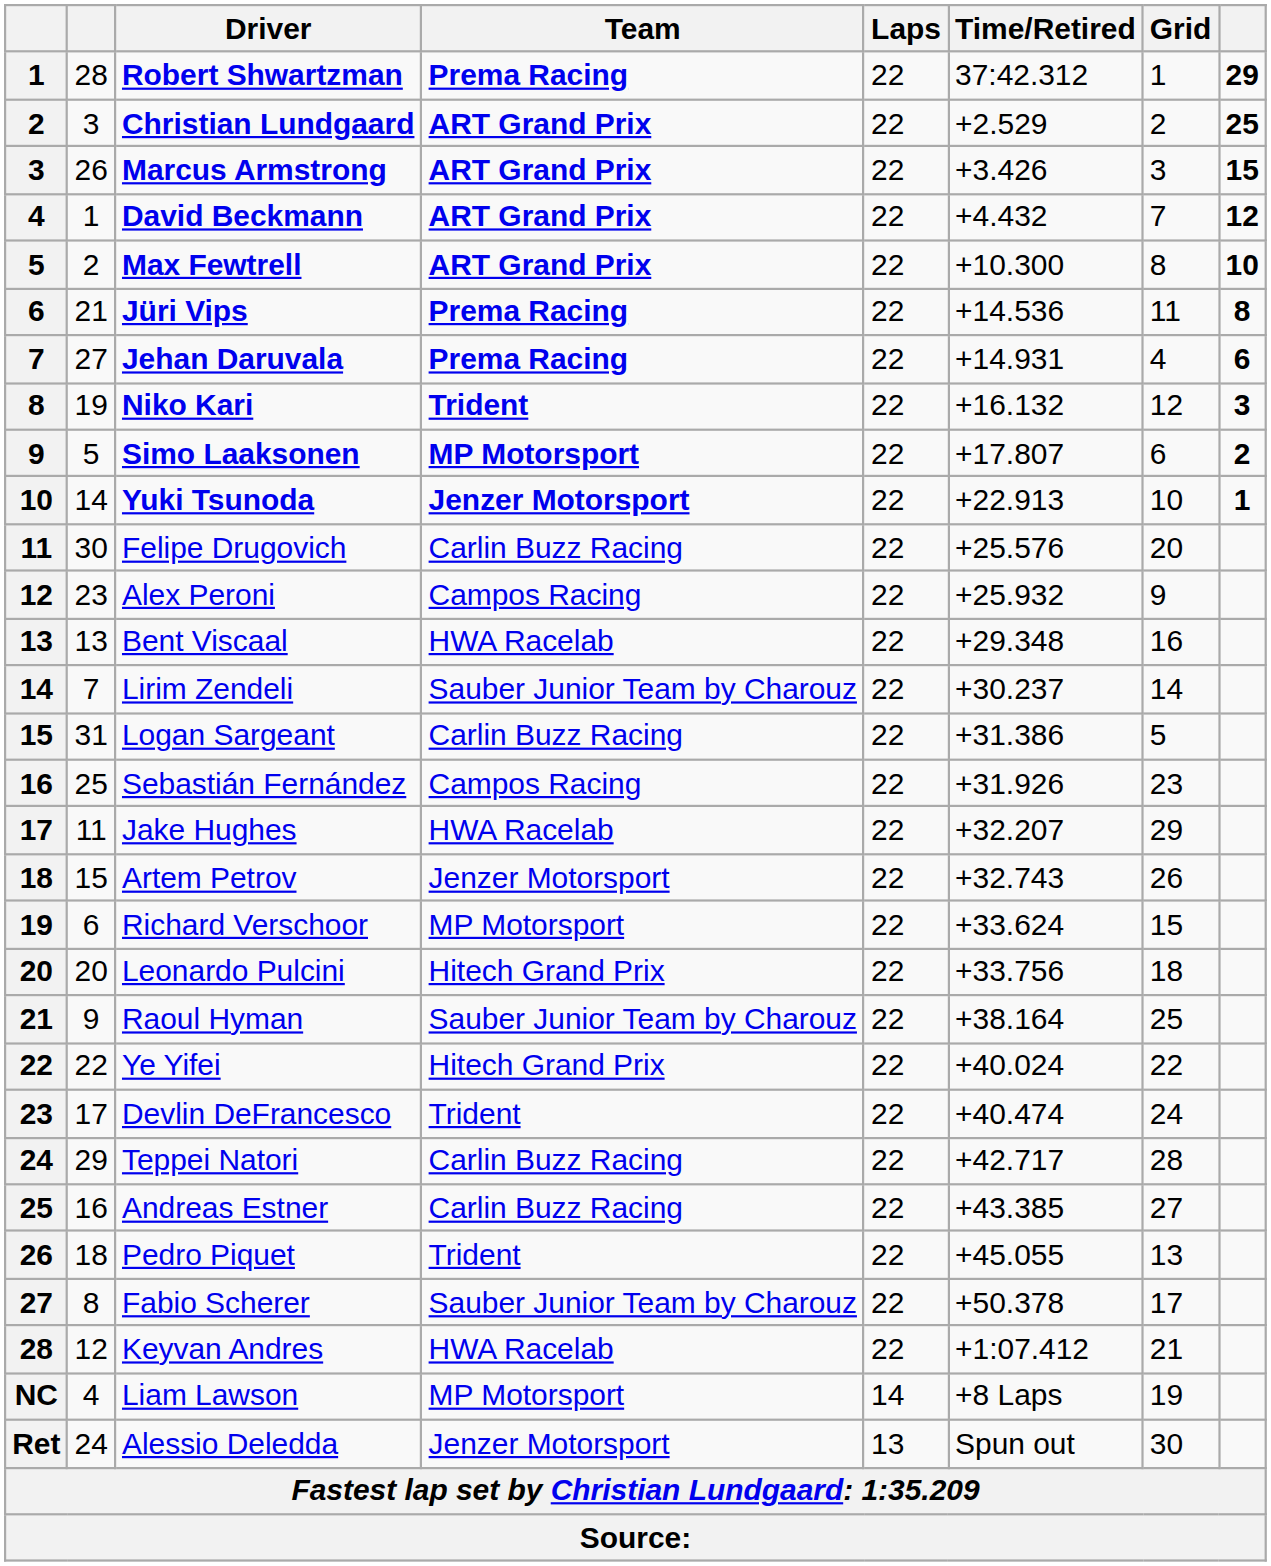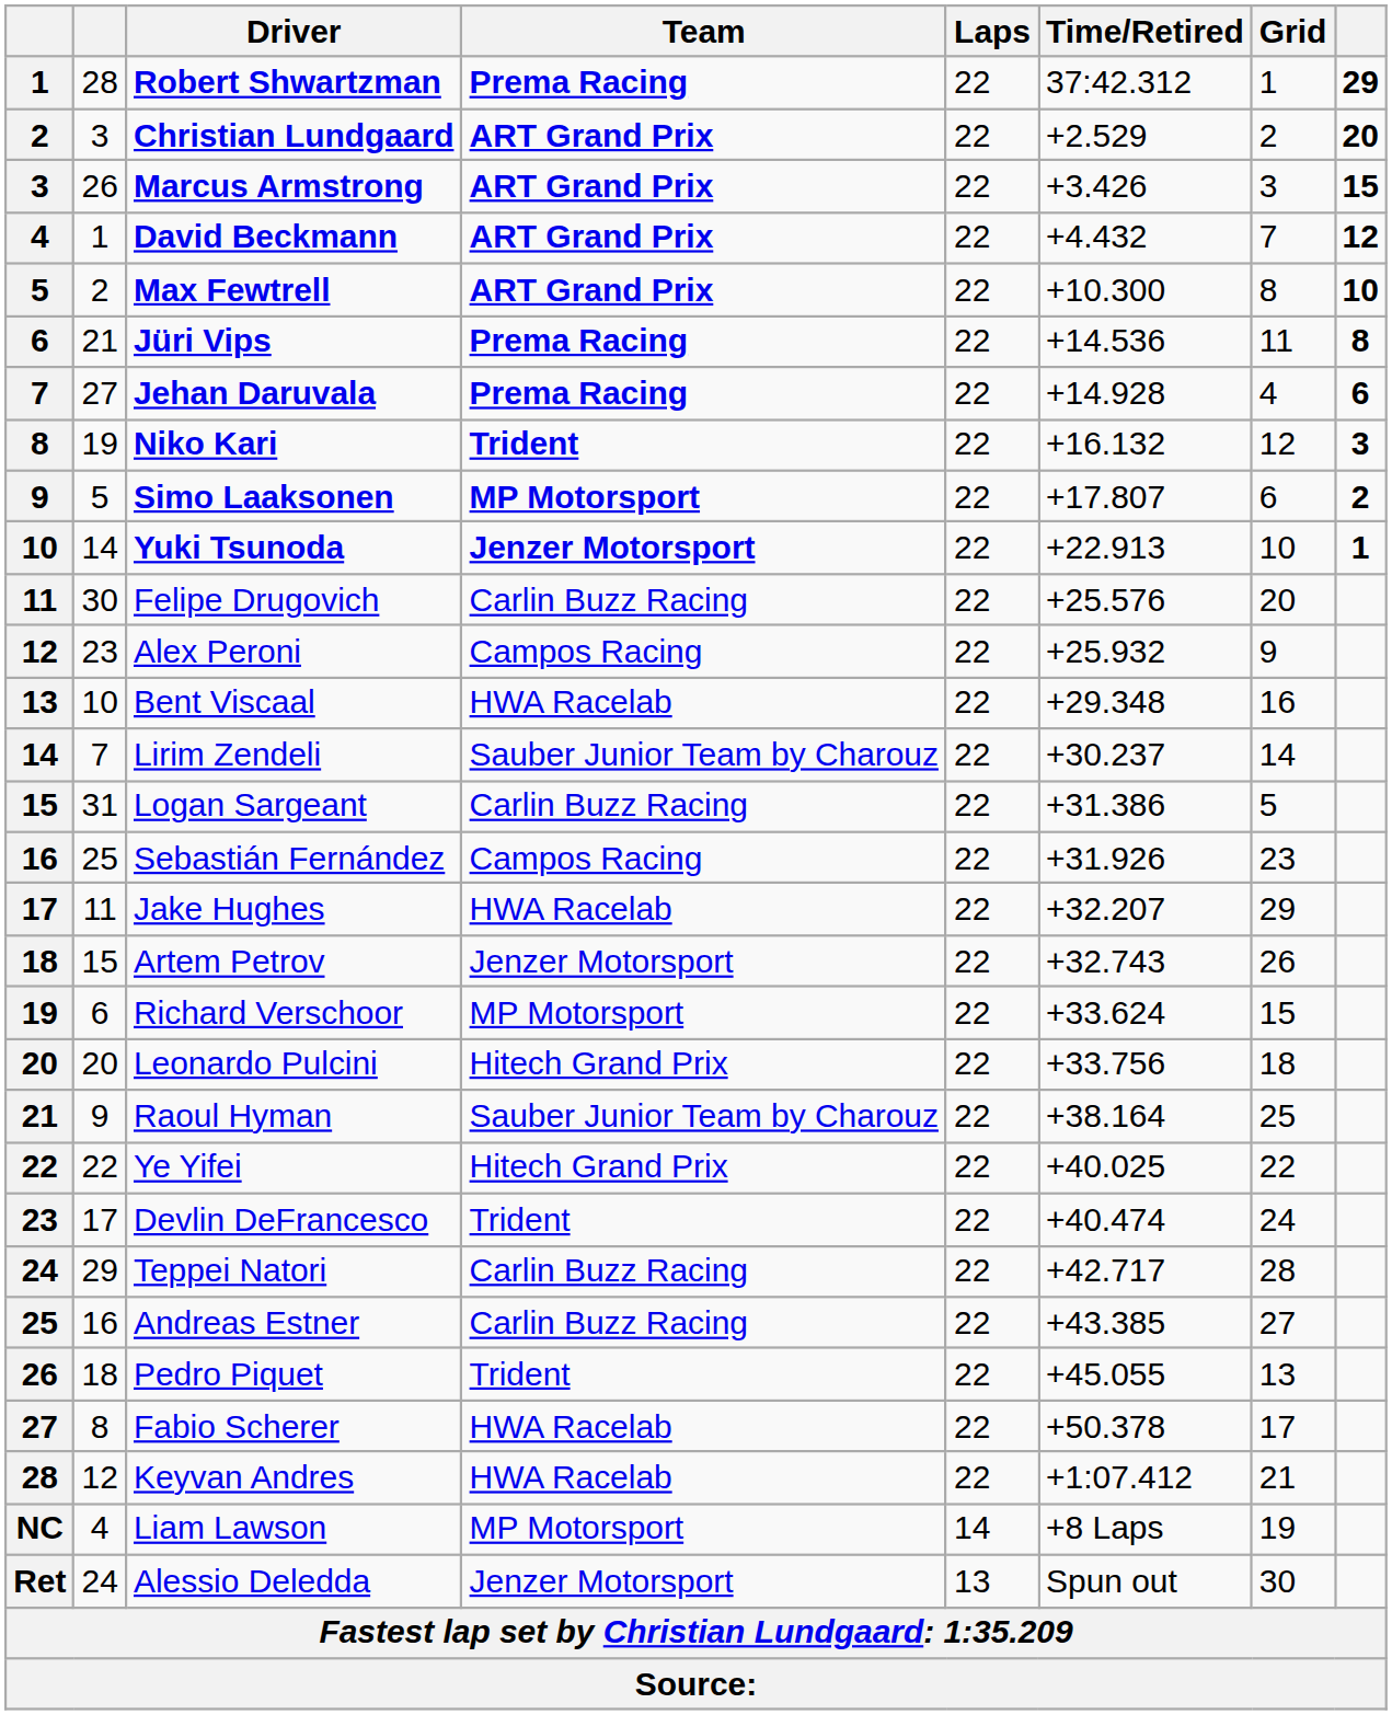Christian Lundgaard | column 8: 25 -> 20
Jehan Daruvala | Time/Retired: +14.931 -> +14.928
Bent Viscaal | column 2: 13 -> 10
Ye Yifei | Time/Retired: +40.024 -> +40.025
Fabio Scherer | Team: Sauber Junior Team by Charouz -> HWA Racelab
